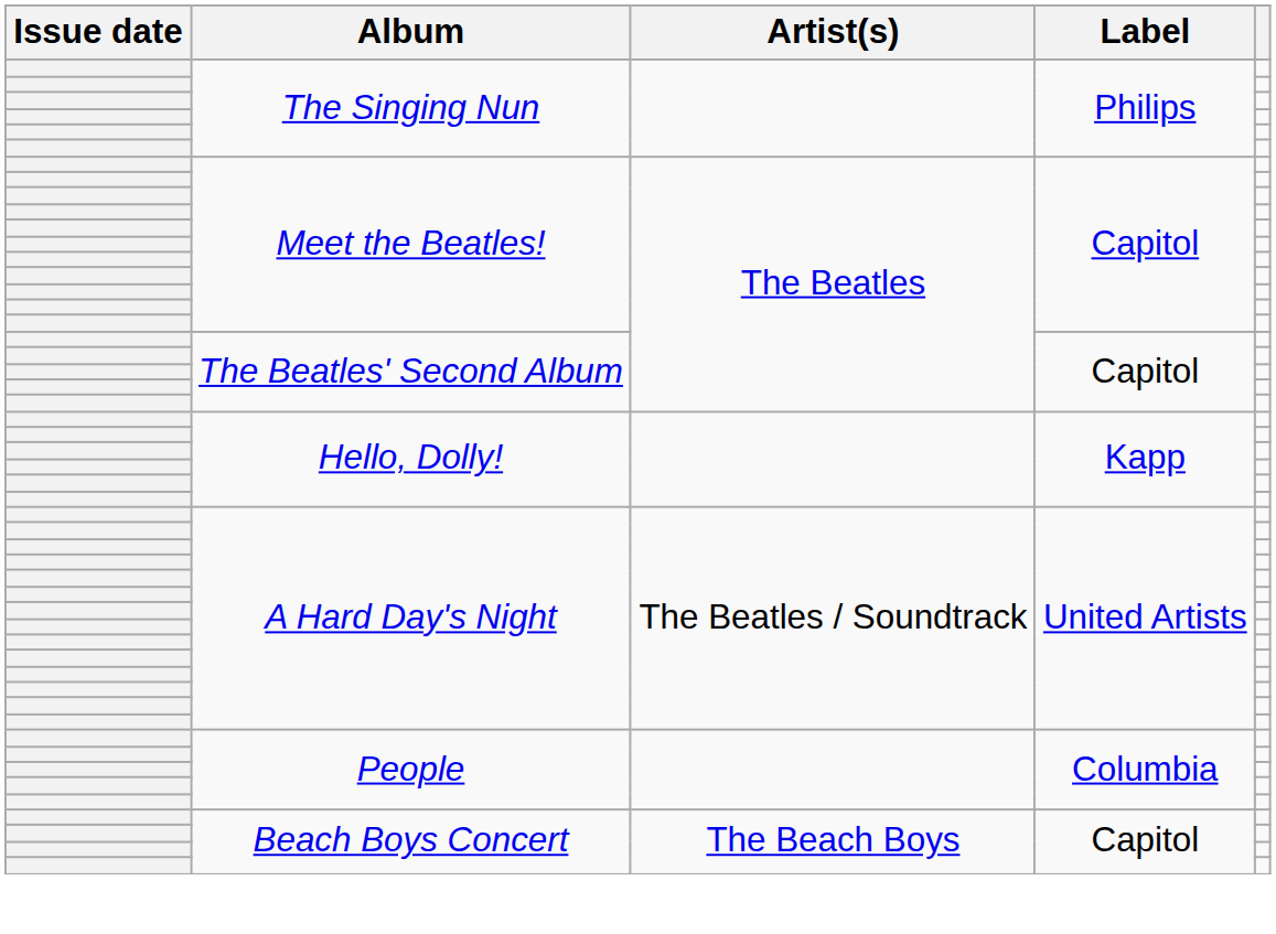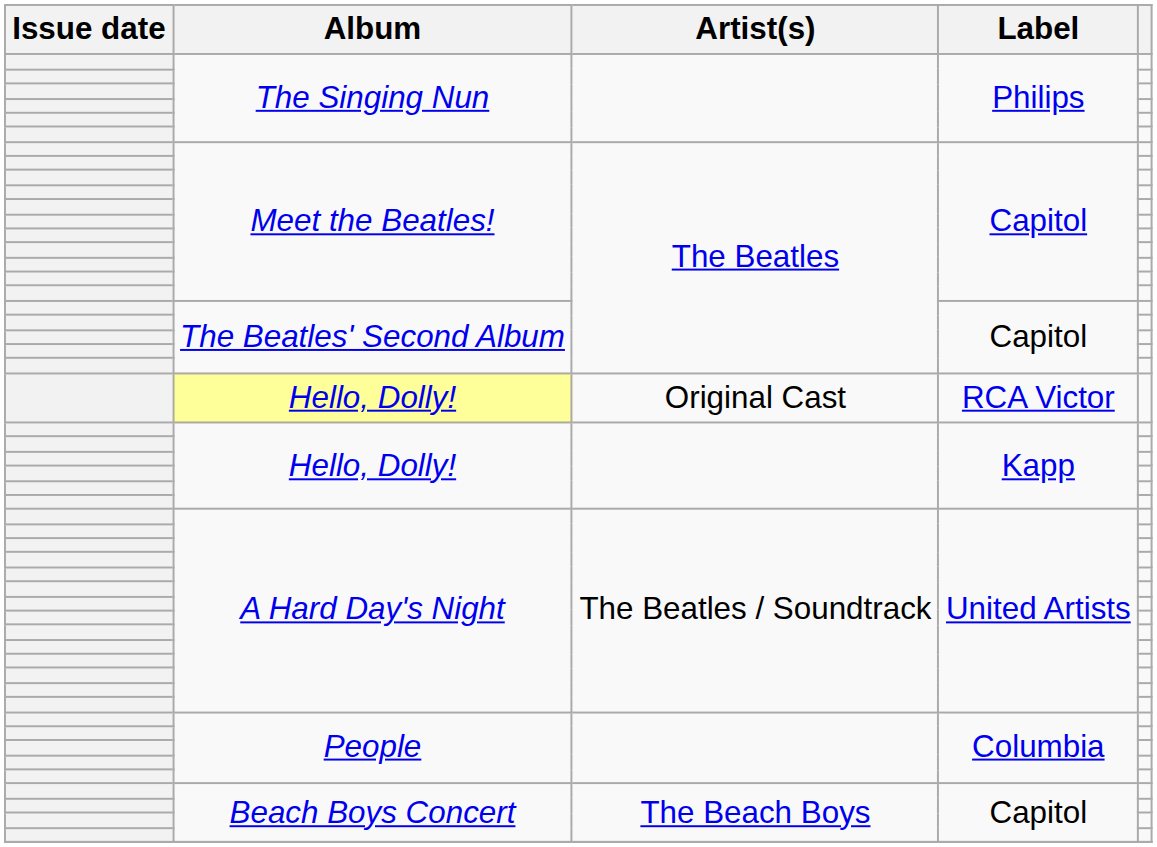+ row: Hello, Dolly! | Original Cast | RCA Victor
